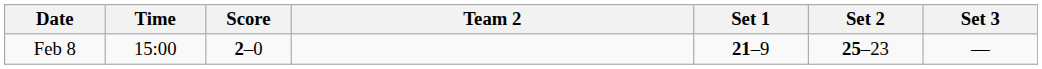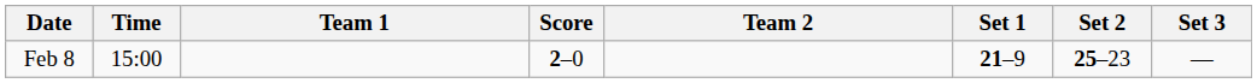+ column: Team 1
